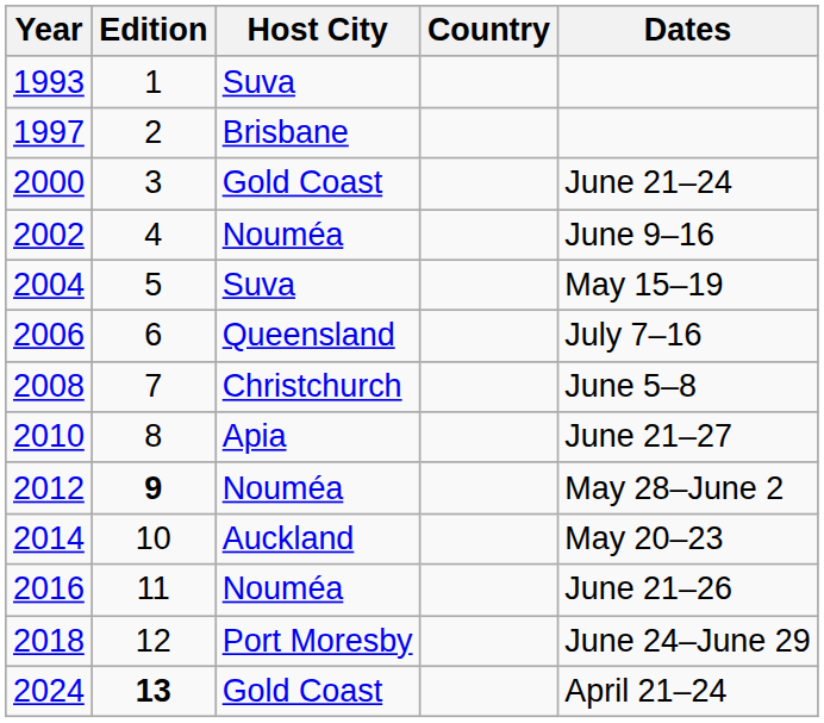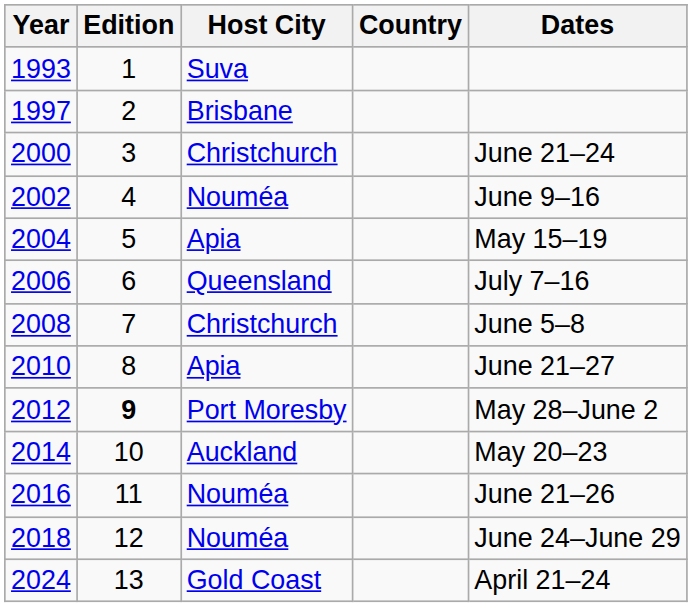2000 | Host City: Gold Coast -> Christchurch
2004 | Host City: Suva -> Apia
2012 | Host City: Nouméa -> Port Moresby
2018 | Host City: Port Moresby -> Nouméa
2024 | Edition: bold -> normal
